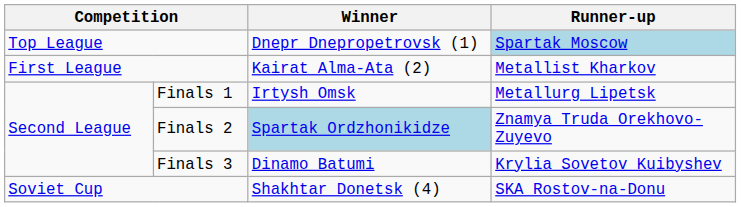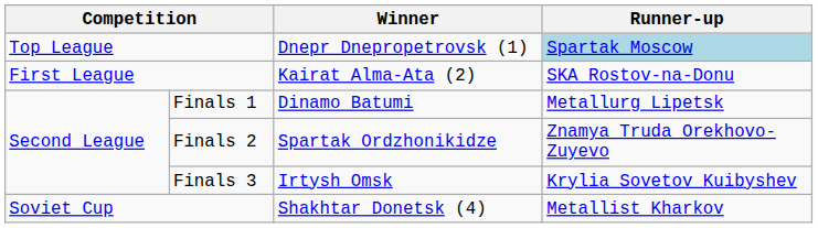First League | Runner-up: Metallist Kharkov -> SKA Rostov-na-Donu
Finals 1 | Winner: Irtysh Omsk -> Dinamo Batumi
Finals 2 | Winner: lightblue background -> no background
Finals 3 | Winner: Dinamo Batumi -> Irtysh Omsk
Soviet Cup | Runner-up: SKA Rostov-na-Donu -> Metallist Kharkov
